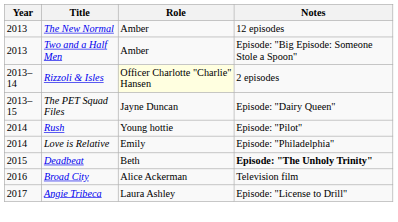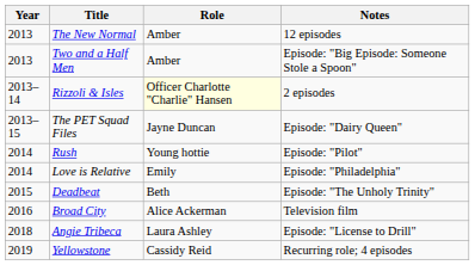Deadbeat | Notes: bold -> normal
Angie Tribeca | Year: 2017 -> 2018
+ row: 2019 | Yellowstone | Cassidy Reid | Recurring role; 4 episodes
